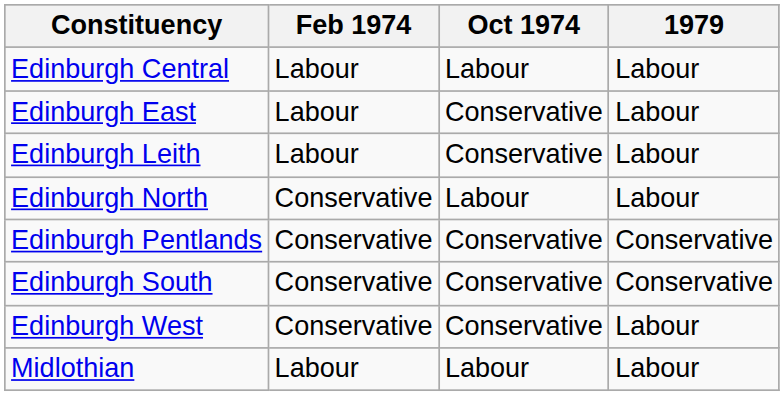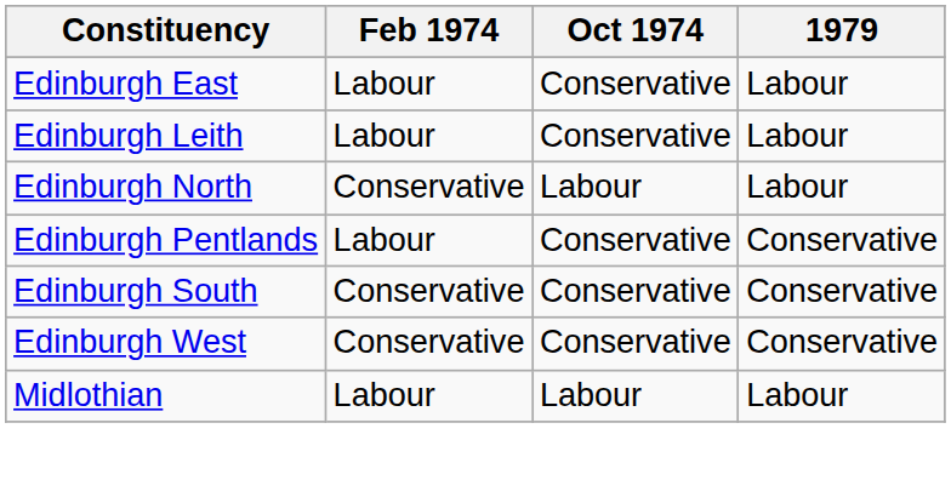- row: Edinburgh Central | Labour | Labour | Labour
Edinburgh Pentlands | Feb 1974: Conservative -> Labour
Edinburgh West | 1979: Labour -> Conservative
